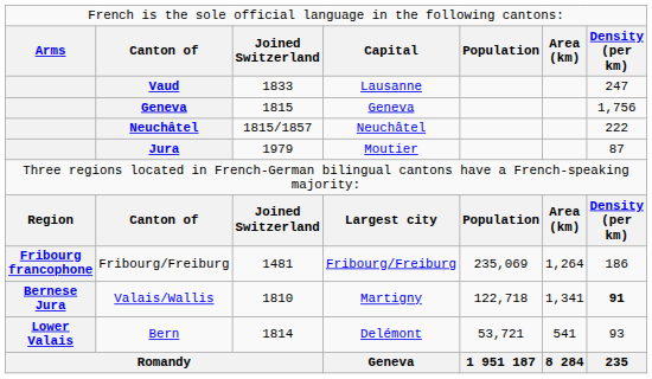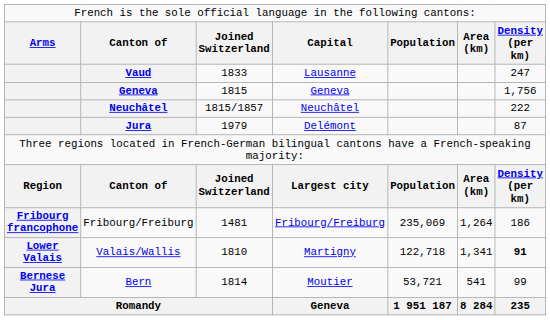Jura | column 4: Moutier -> Delémont
Valais/Wallis | column 1: Bernese Jura -> Lower Valais
Bern | column 1: Lower Valais -> Bernese Jura
Bern | column 4: Delémont -> Moutier
Bern | column 7: 93 -> 99
